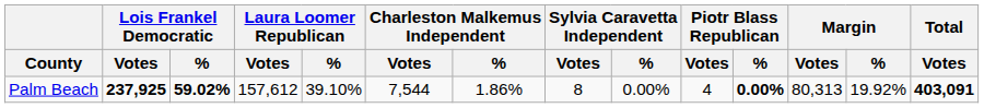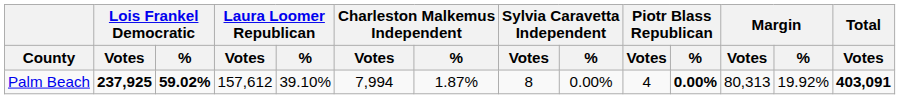Palm Beach | Charleston Malkemus Independent / Votes: 7,544 -> 7,994
Palm Beach | Charleston Malkemus Independent / %: 1.86% -> 1.87%
